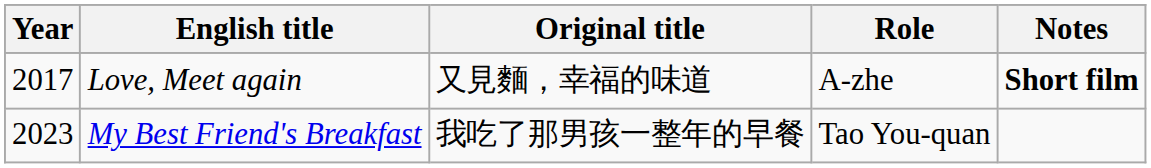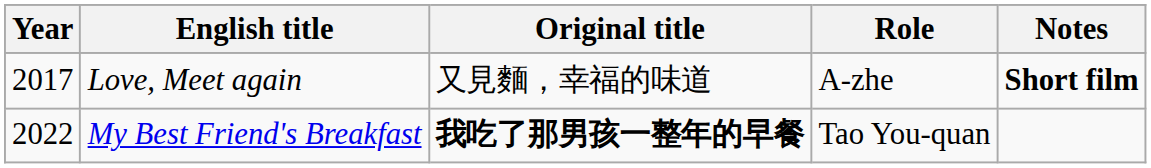My Best Friend's Breakfast | Year: 2023 -> 2022
My Best Friend's Breakfast | Original title: normal -> bold
